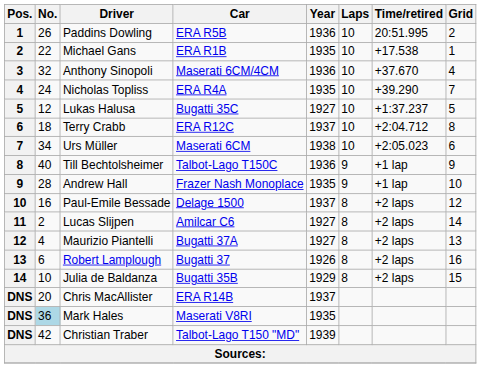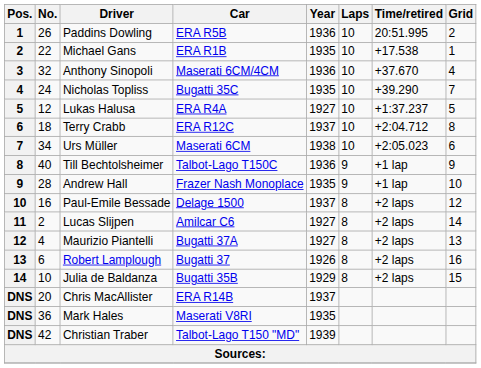Nicholas Topliss | Car: ERA R4A -> Bugatti 35C
Lukas Halusa | Car: Bugatti 35C -> ERA R4A
Mark Hales | No.: lightblue background -> no background
